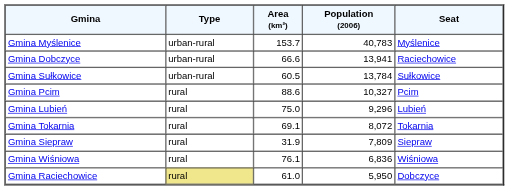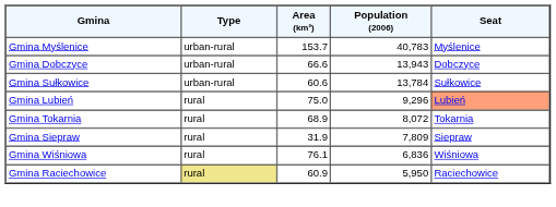Gmina Dobczyce | Population (2006): 13,941 -> 13,943
Gmina Dobczyce | Seat: Raciechowice -> Dobczyce
Gmina Sułkowice | Area (km²): 60.5 -> 60.6
- row: Gmina Pcim | rural | 88.6 | 10,327 | Pcim
Gmina Lubień | Seat: no background -> lightsalmon background
Gmina Tokarnia | Area (km²): 69.1 -> 68.9
Gmina Raciechowice | Area (km²): 61.0 -> 60.9
Gmina Raciechowice | Seat: Dobczyce -> Raciechowice
